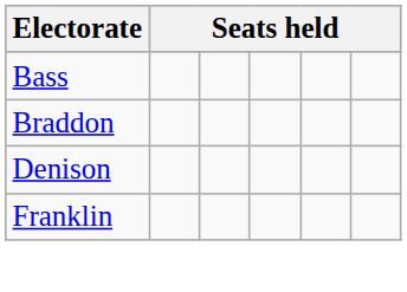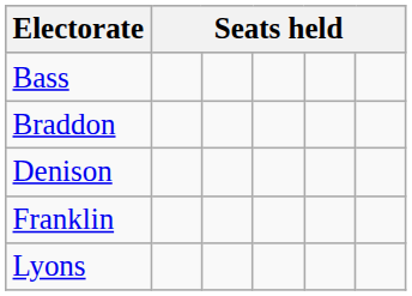+ row: Lyons
